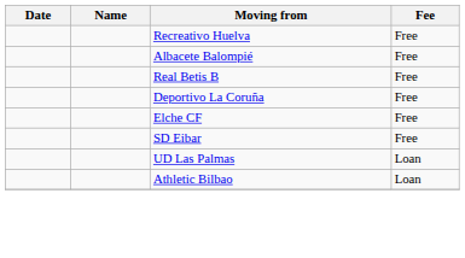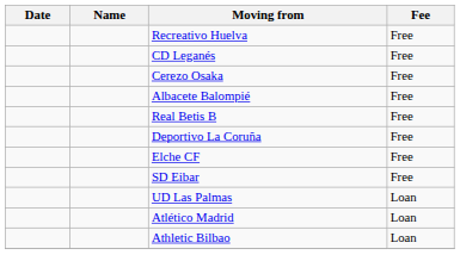+ row: CD Leganés | Free
+ row: Cerezo Osaka | Free
+ row: Atlético Madrid | Loan
